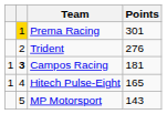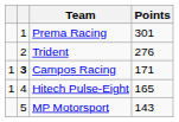Prema Racing | column 2: gold background -> no background
Campos Racing | Points: 181 -> 171
